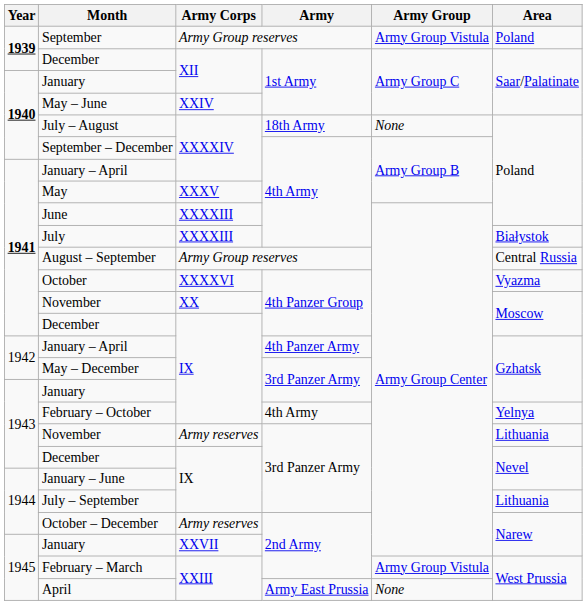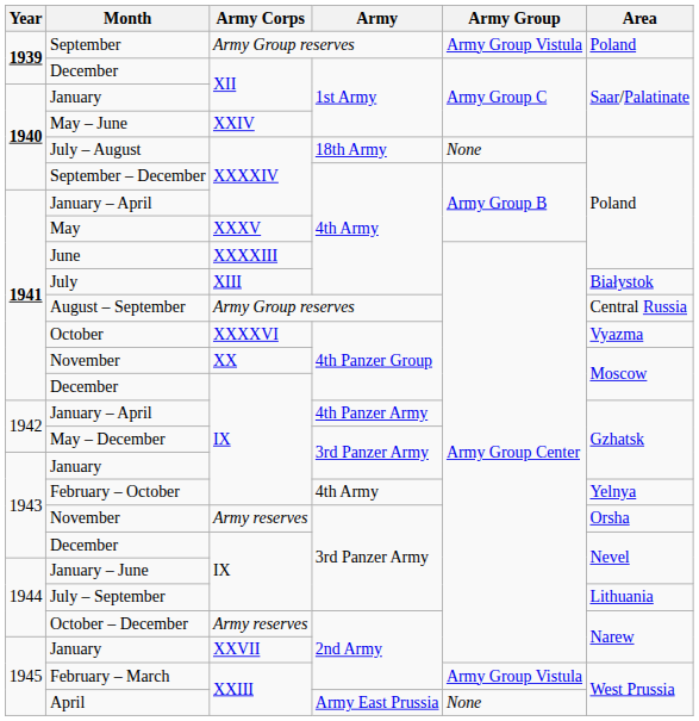July | Army Corps: XXXXIII -> XIII
November / 3rd Panzer Army | Area: Lithuania -> Orsha
